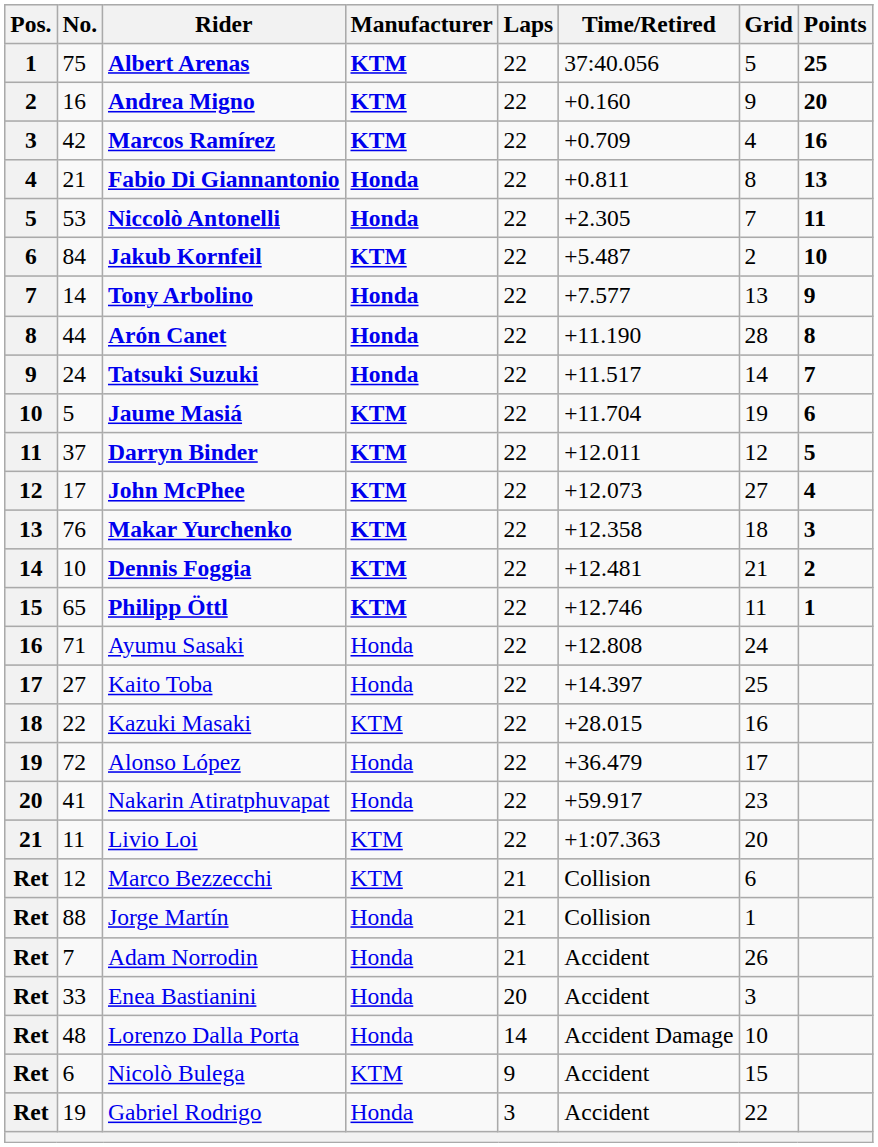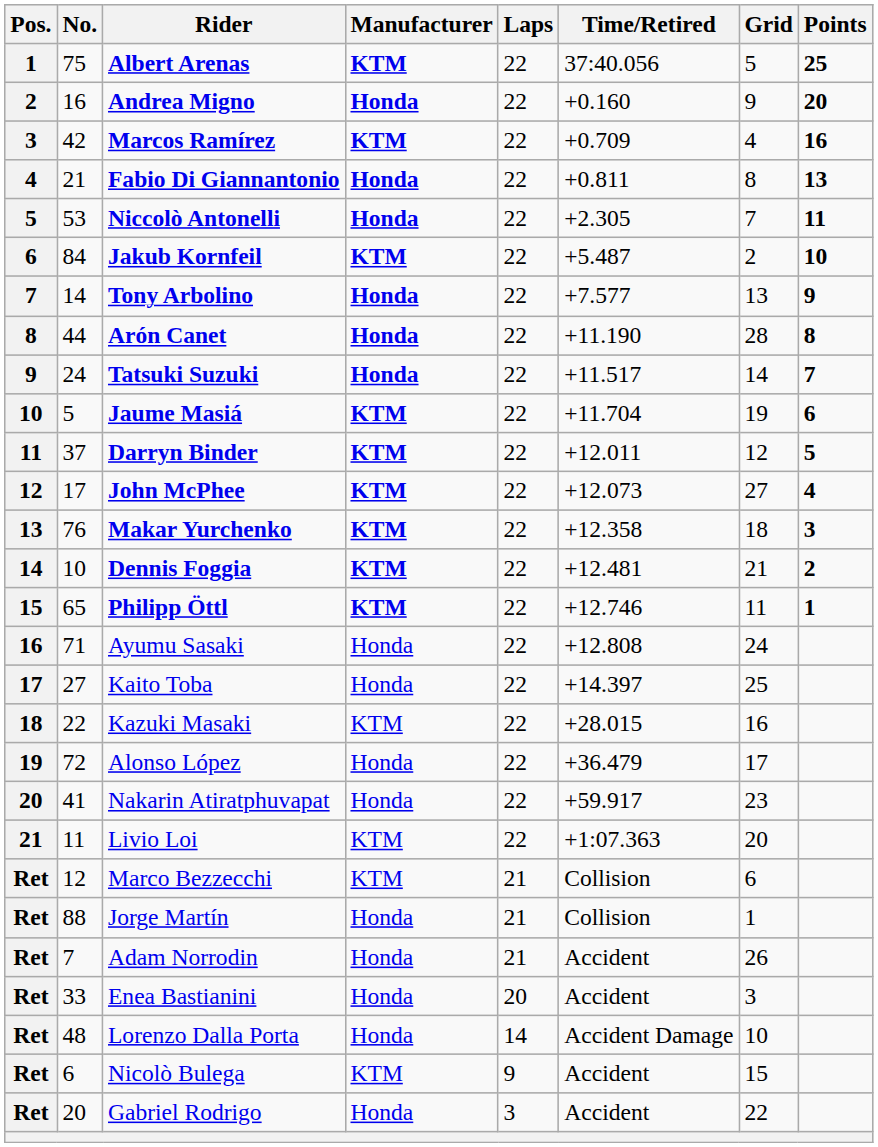Andrea Migno | Manufacturer: KTM -> Honda
Gabriel Rodrigo | No.: 19 -> 20
